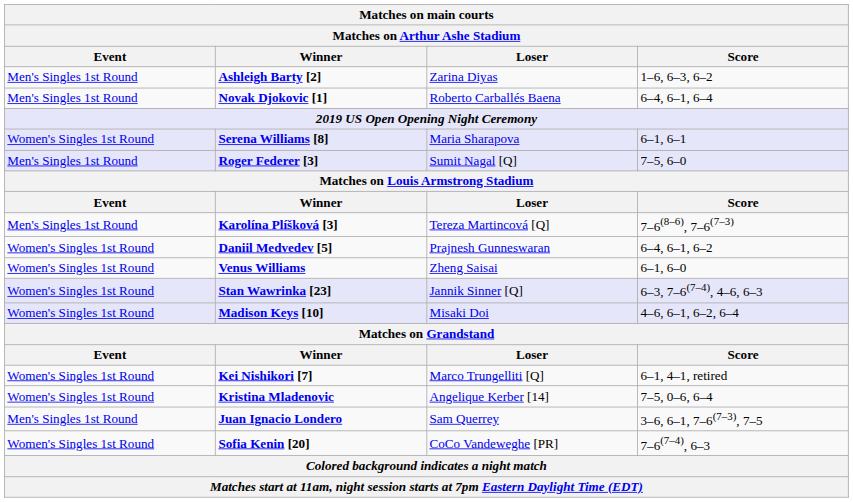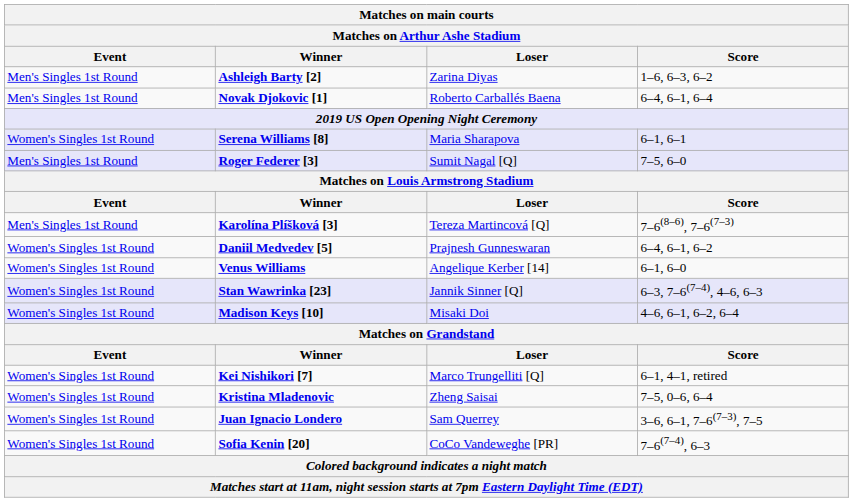Venus Williams | Loser: Zheng Saisai -> Angelique Kerber [14]
Kristina Mladenovic | Loser: Angelique Kerber [14] -> Zheng Saisai
Juan Ignacio Londero | Event: Men's Singles 1st Round -> Women's Singles 1st Round
